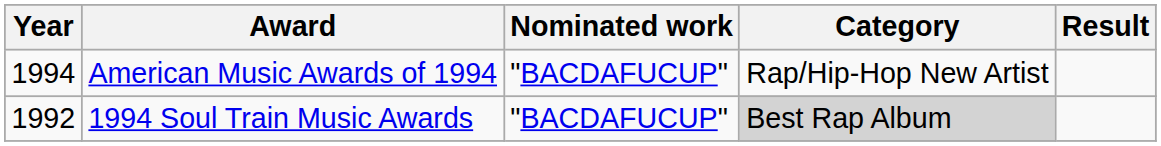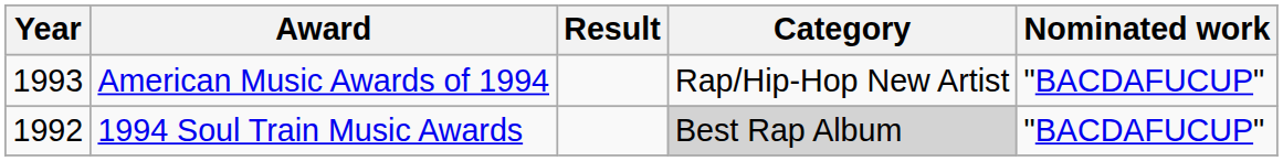columns swapped: Nominated work <-> Result
American Music Awards of 1994 | Year: 1994 -> 1993
